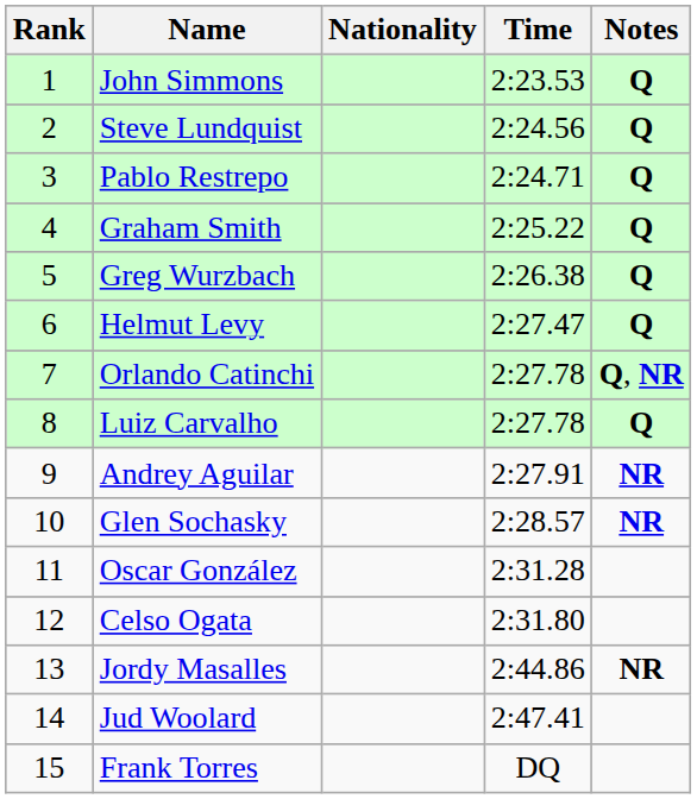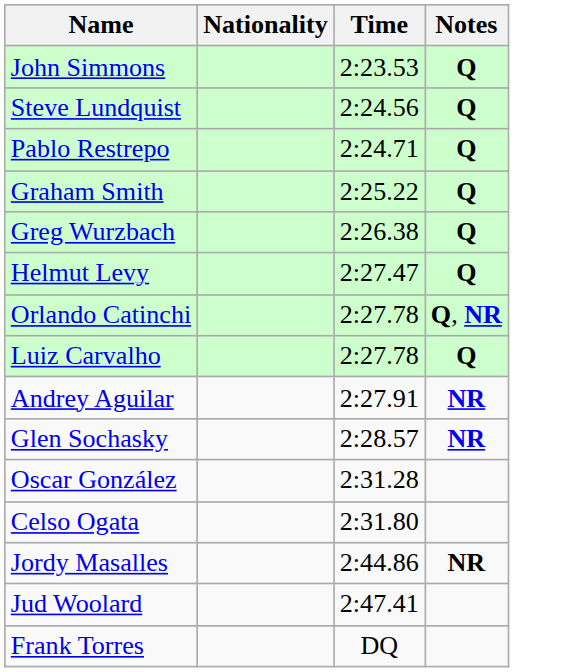- column: Rank | 1 | 2 | 3 | 4 | 5 | 6 | 7 | 8 | 9 | 10 | 11 | 12 | 13 | 14 | 15
